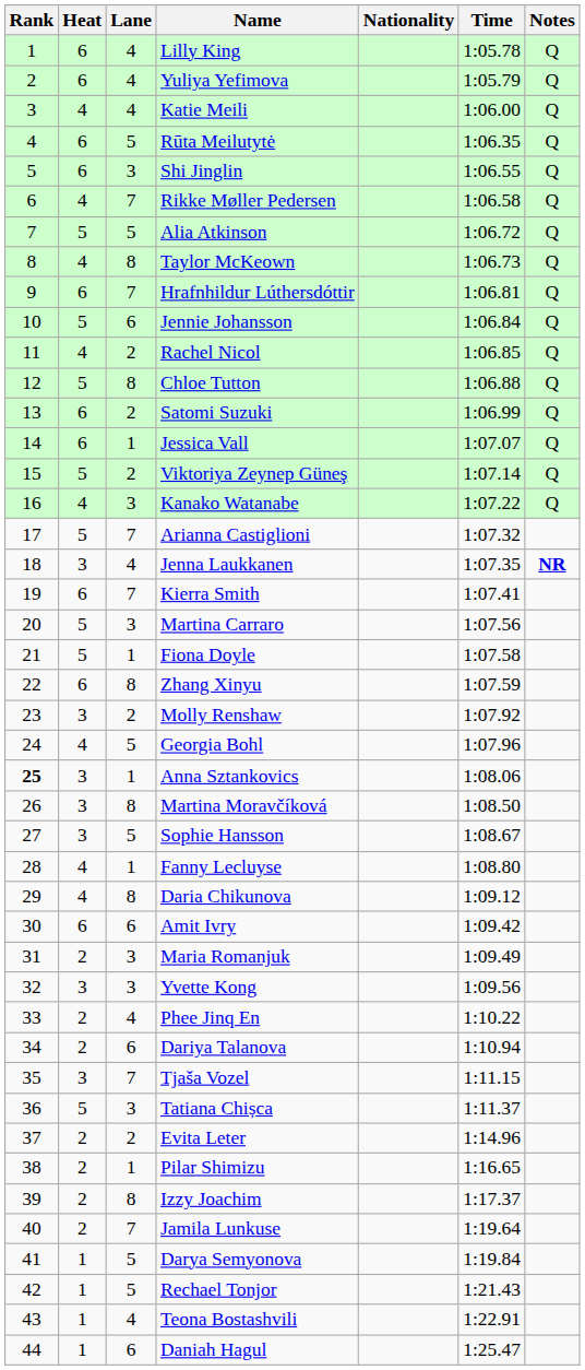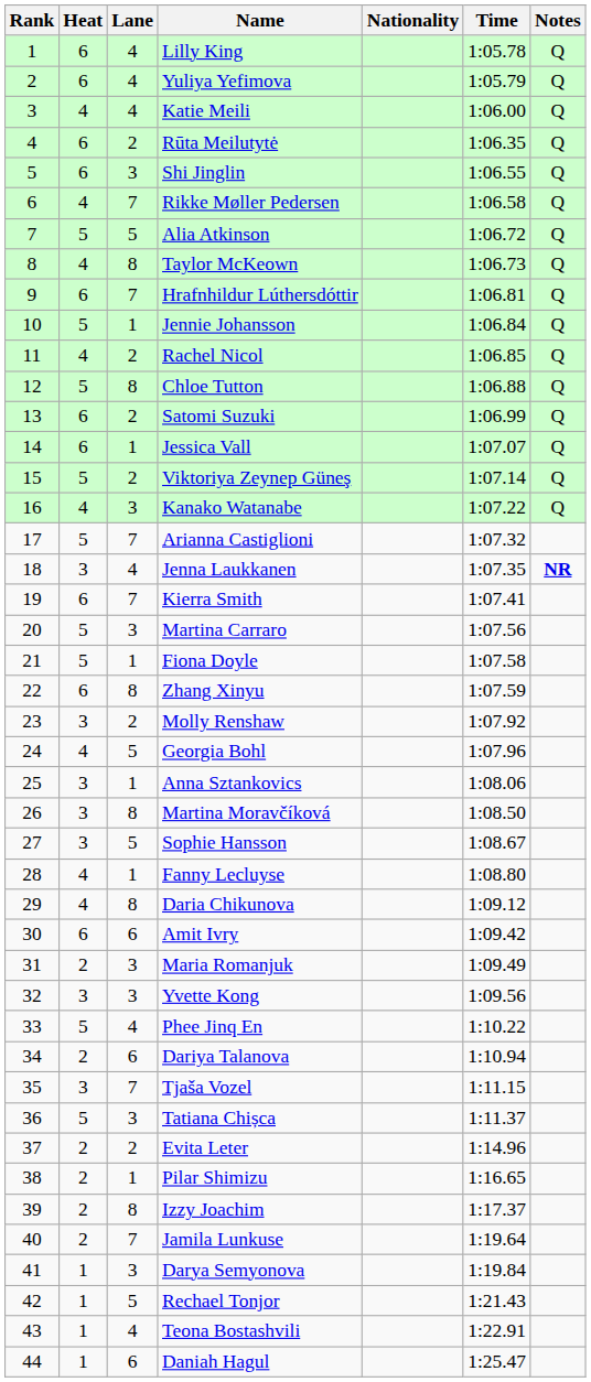Rūta Meilutytė | Lane: 5 -> 2
Jennie Johansson | Lane: 6 -> 1
Anna Sztankovics | Rank: bold -> normal
Phee Jinq En | Heat: 2 -> 5
Darya Semyonova | Lane: 5 -> 3
